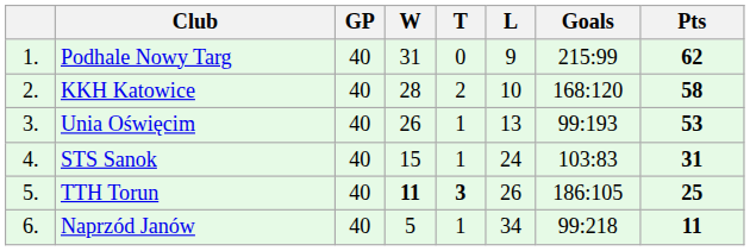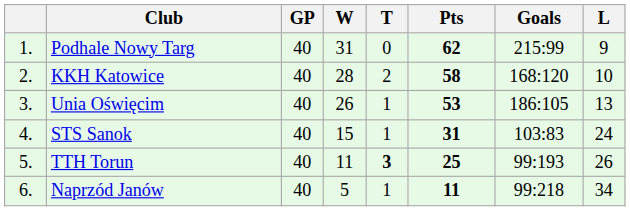columns swapped: L <-> Pts
Unia Oświęcim | Goals: 99:193 -> 186:105
TTH Torun | W: bold -> normal
TTH Torun | Goals: 186:105 -> 99:193
